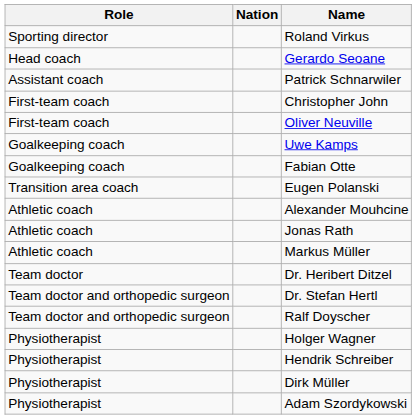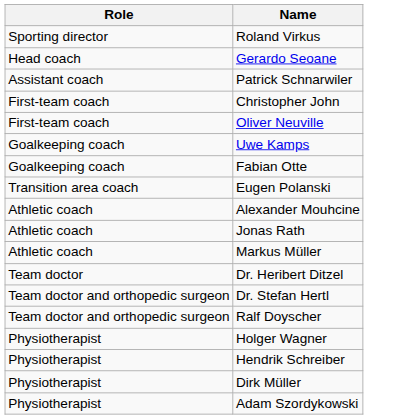- column: Nation
